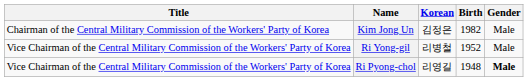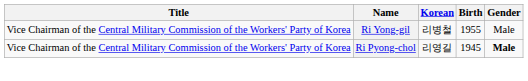- row: Chairman of the Central Military Commission of the Workers' Party of Korea | Kim Jong Un | 김정은 | 1982 | Male
Ri Yong-gil | Birth: 1952 -> 1955
Ri Pyong-chol | Birth: 1948 -> 1945
